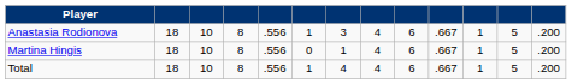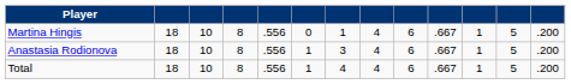rows swapped: Martina Hingis <-> Anastasia Rodionova
